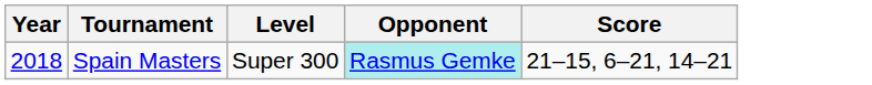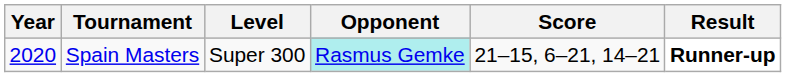+ column: Result | Runner-up
Spain Masters | Year: 2018 -> 2020
